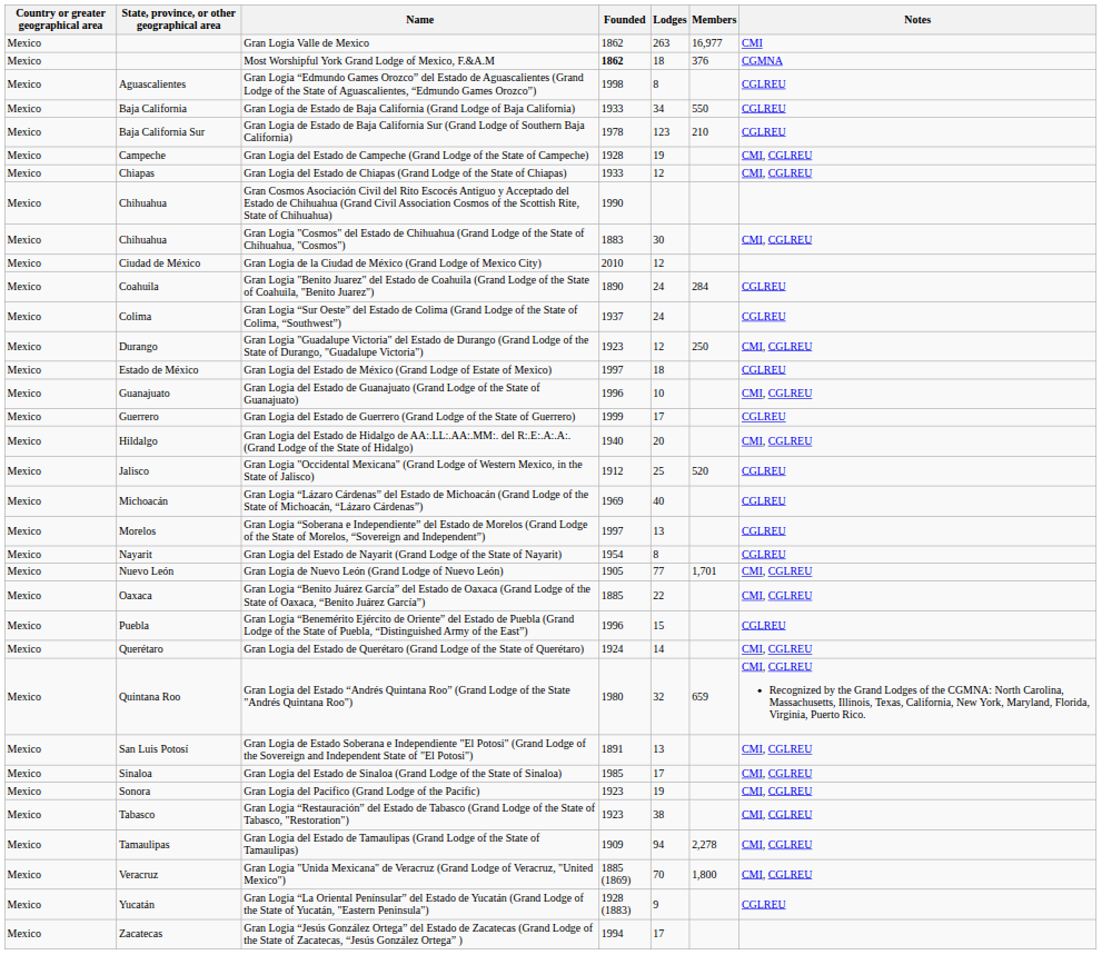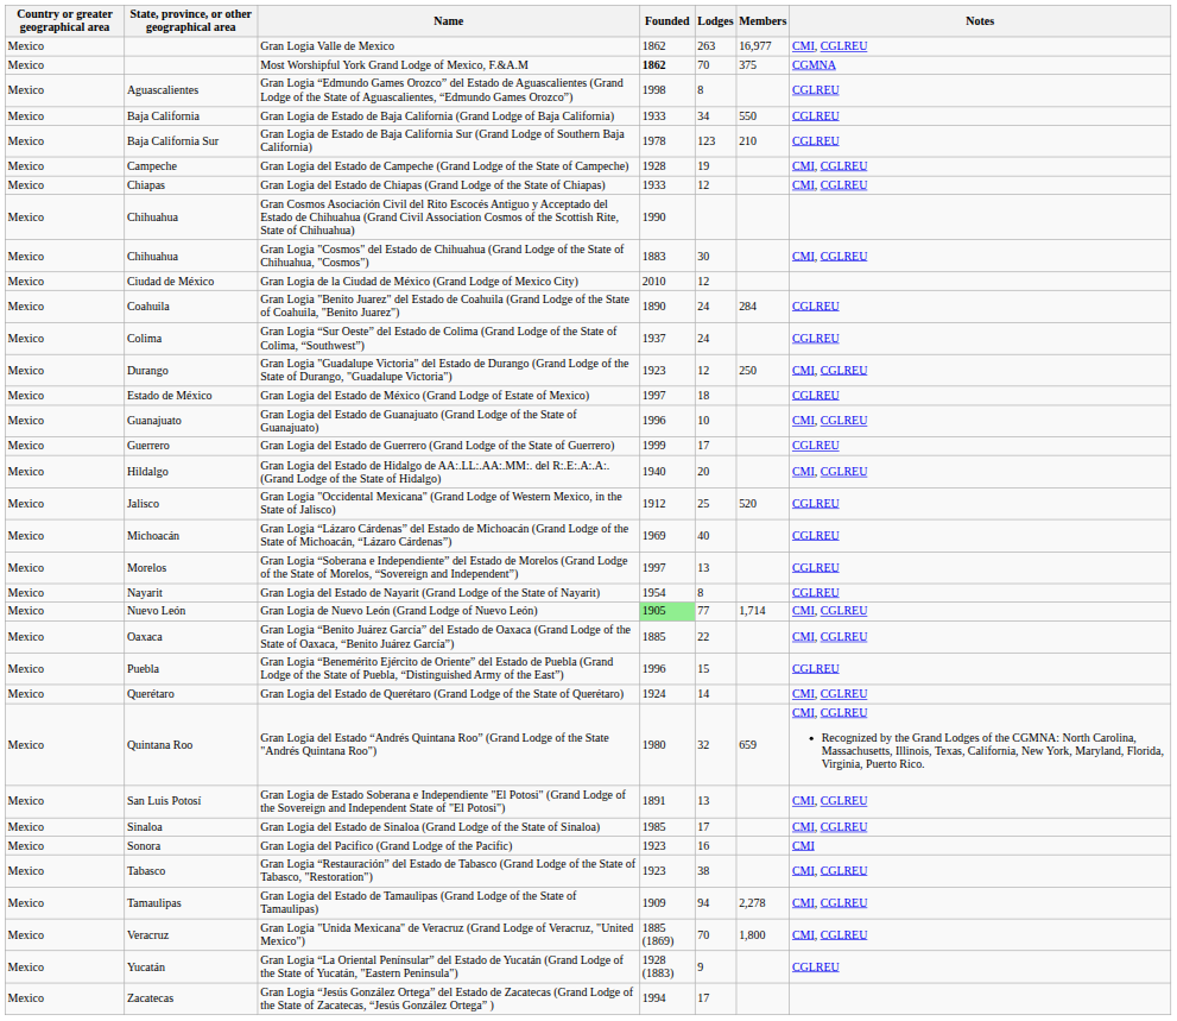Gran Logia Valle de Mexico | Notes: CMI -> CMI, CGLREU
Most Worshipful York Grand Lodge of Mexico, F.&A.M | Lodges: 18 -> 70
Most Worshipful York Grand Lodge of Mexico, F.&A.M | Members: 376 -> 375
Gran Logia de Nuevo León (Grand Lodge of Nuevo León) | Founded: no background -> lightgreen background
Gran Logia de Nuevo León (Grand Lodge of Nuevo León) | Members: 1,701 -> 1,714
Gran Logia del Pacifico (Grand Lodge of the Pacific) | Lodges: 19 -> 16
Gran Logia del Pacifico (Grand Lodge of the Pacific) | Notes: CMI, CGLREU -> CMI
